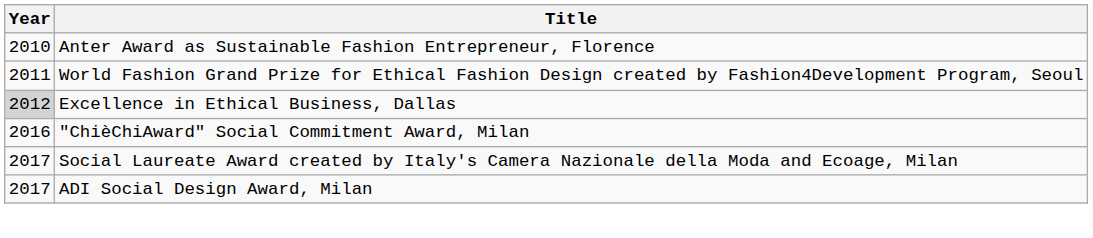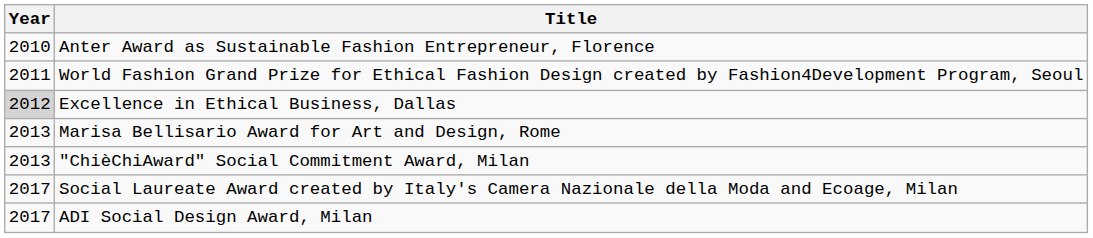+ row: 2013 | Marisa Bellisario Award for Art and Design, Rome
"ChièChiAward" Social Commitment Award, Milan | Year: 2016 -> 2013
